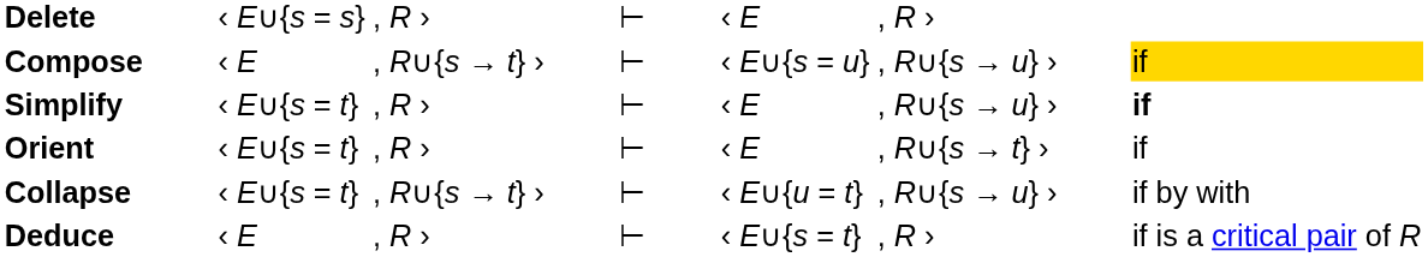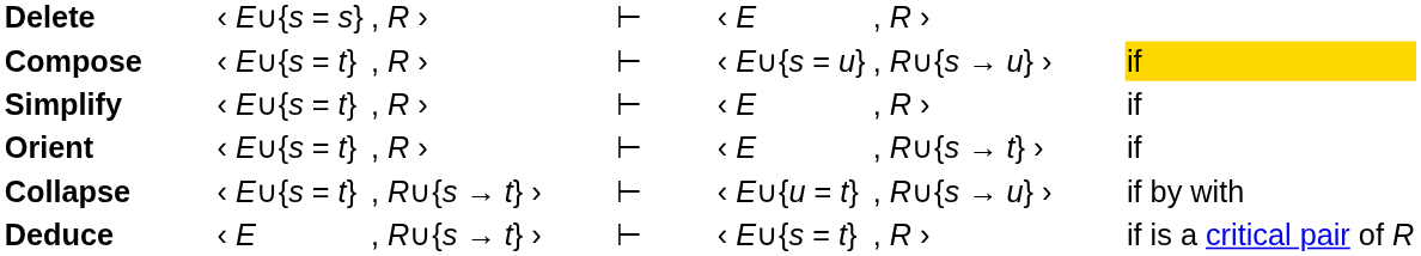Compose | column 2: ‹ E -> ‹ E∪{s = t}
Compose | column 3: , R∪{s → t} › -> , R ›
Simplify | column 6: , R∪{s → u} › -> , R ›
Simplify | column 7: bold -> normal
Deduce | column 3: , R › -> , R∪{s → t} ›
